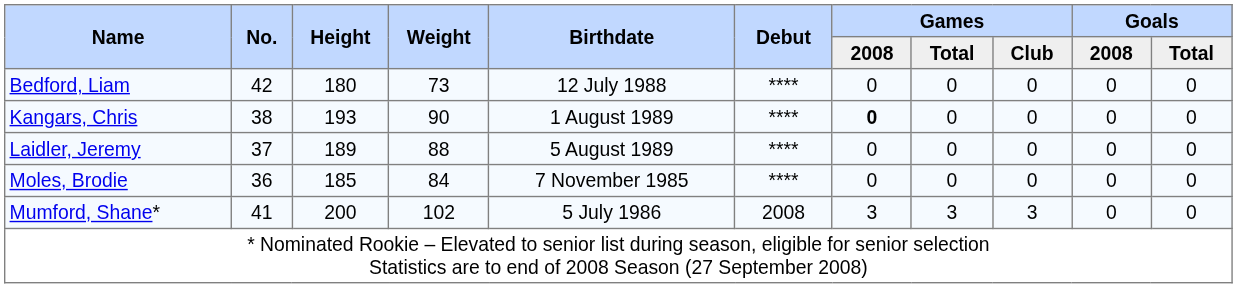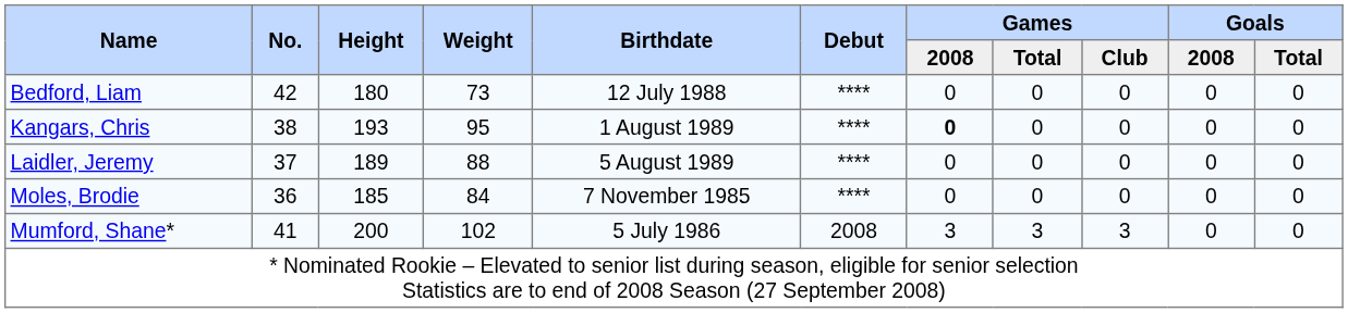Kangars, Chris | Weight: 90 -> 95
